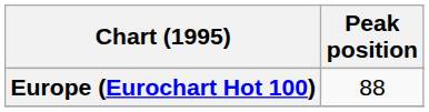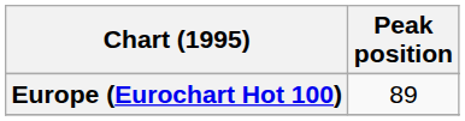Europe (Eurochart Hot 100) | Peak position: 88 -> 89
